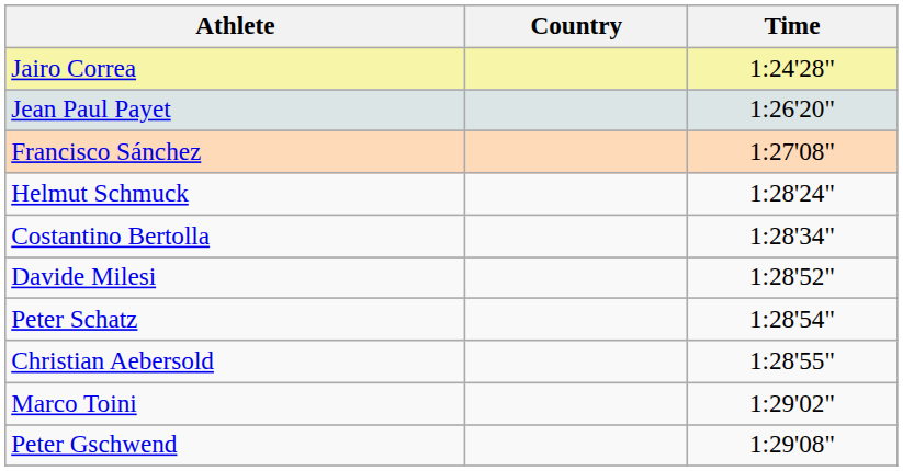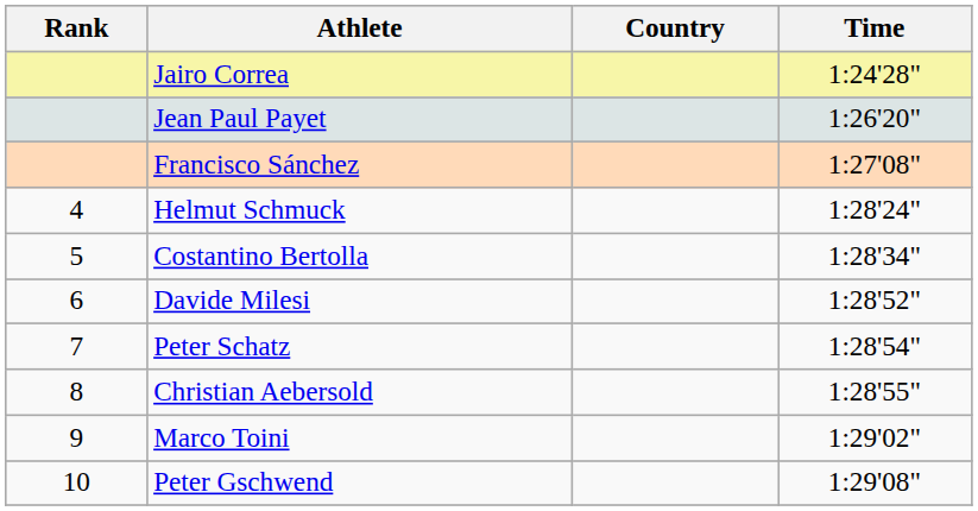+ column: Rank | 4 | 5 | 6 | 7 | 8 | 9 | 10
